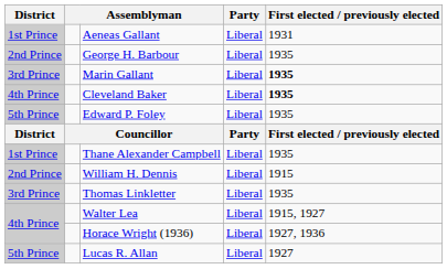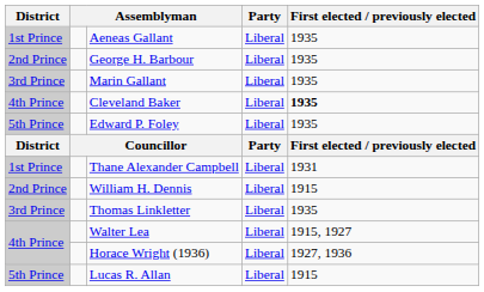Aeneas Gallant | First elected / previously elected: 1931 -> 1935
Marin Gallant | First elected / previously elected: bold -> normal
Thane Alexander Campbell | First elected / previously elected: 1935 -> 1931
Lucas R. Allan | First elected / previously elected: 1927 -> 1915
